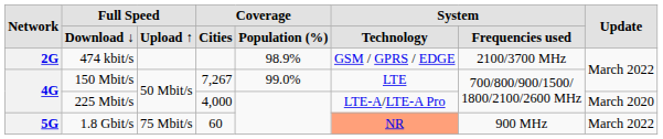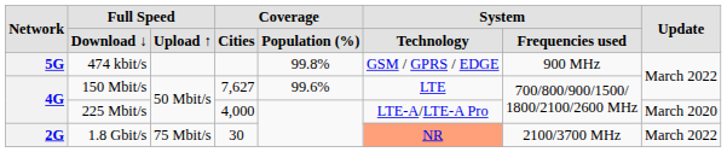474 kbit/s | Network: 2G -> 5G
474 kbit/s | Coverage / Population (%): 98.9% -> 99.8%
474 kbit/s | System / Frequencies used: 2100/3700 MHz -> 900 MHz
150 Mbit/s | Coverage / Cities: 7,267 -> 7,627
150 Mbit/s | Coverage / Population (%): 99.0% -> 99.6%
1.8 Gbit/s | Network: 5G -> 2G
1.8 Gbit/s | Coverage / Cities: 60 -> 30
1.8 Gbit/s | System / Frequencies used: 900 MHz -> 2100/3700 MHz
